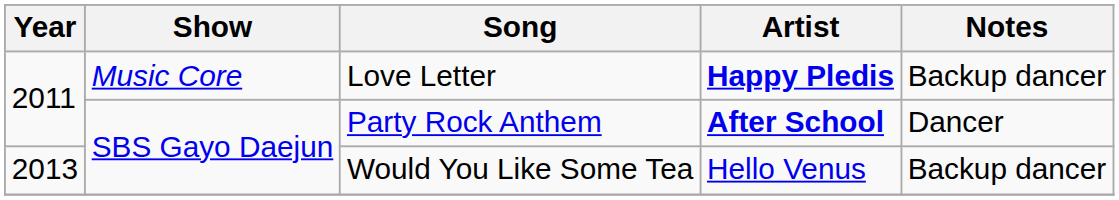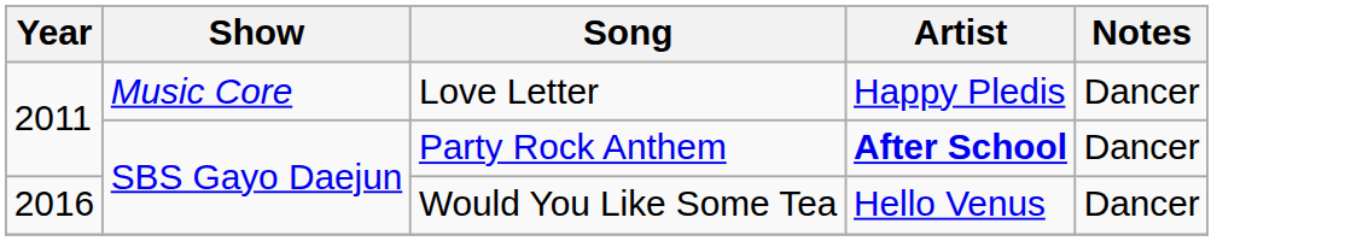Love Letter | Artist: bold -> normal
Love Letter | Notes: Backup dancer -> Dancer
Would You Like Some Tea | Year: 2013 -> 2016
Would You Like Some Tea | Notes: Backup dancer -> Dancer
